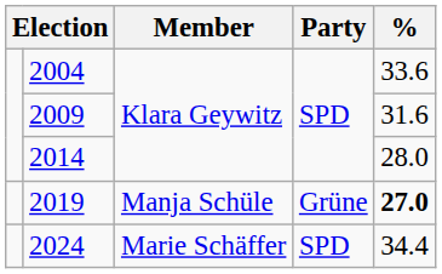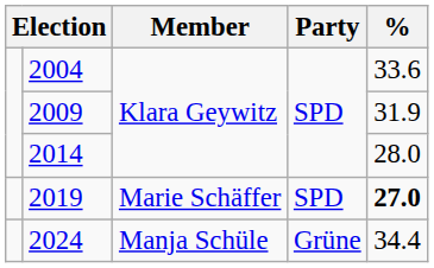2009 | %: 31.6 -> 31.9
2019 | Member: Manja Schüle -> Marie Schäffer
2019 | Party: Grüne -> SPD
2024 | Member: Marie Schäffer -> Manja Schüle
2024 | Party: SPD -> Grüne
